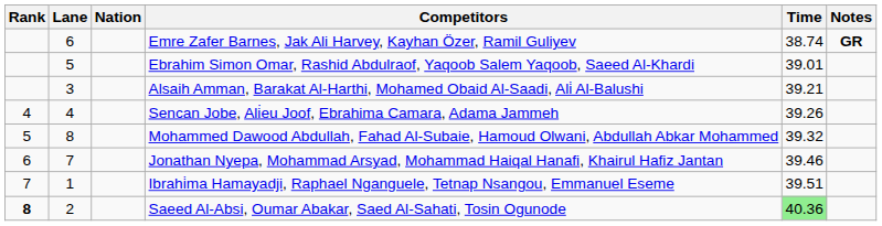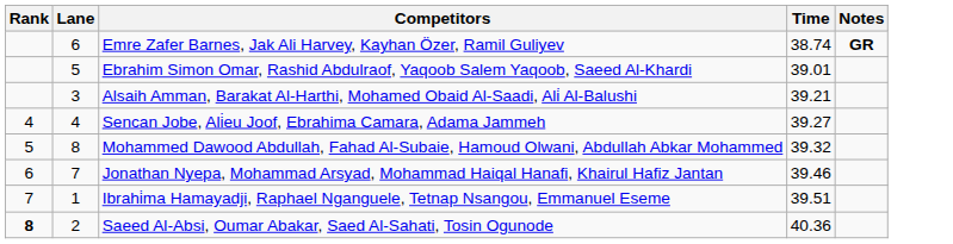- column: Nation
Sencan Jobe, Ali̇eu Joof, Ebrahima Camara, Adama Jammeh | Time: 39.26 -> 39.27
Saeed Al-Absi, Oumar Abakar, Saed Al-Sahati, Tosin Ogunode | Time: lightgreen background -> no background
